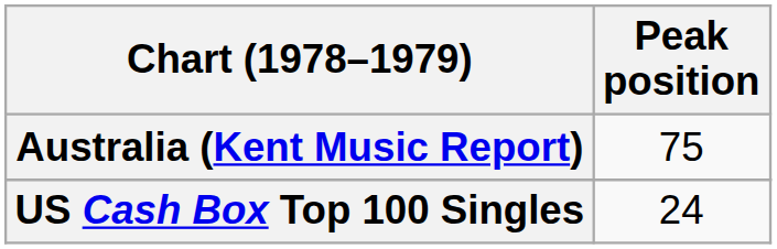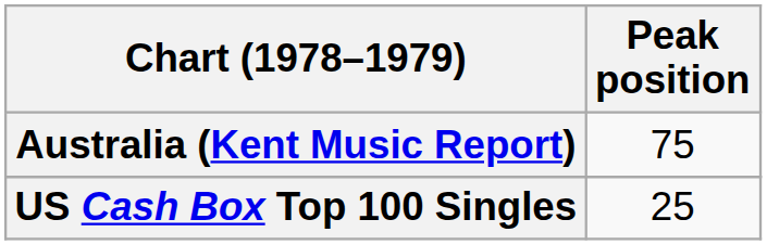US Cash Box Top 100 Singles | Peak position: 24 -> 25
